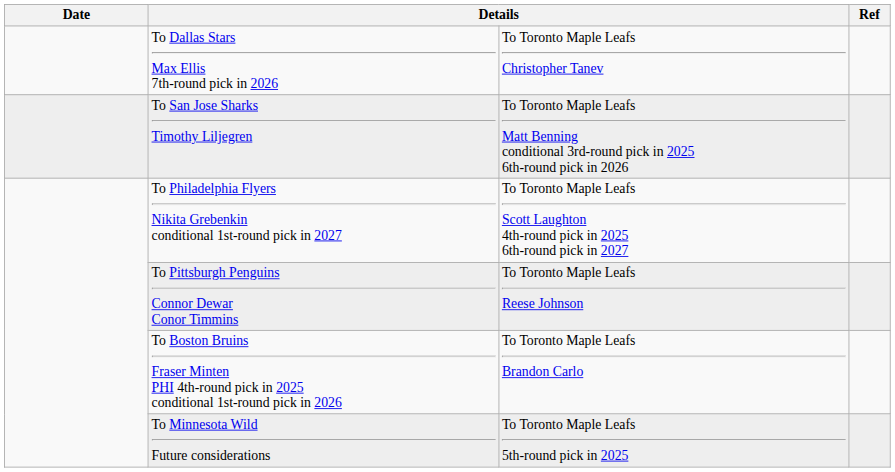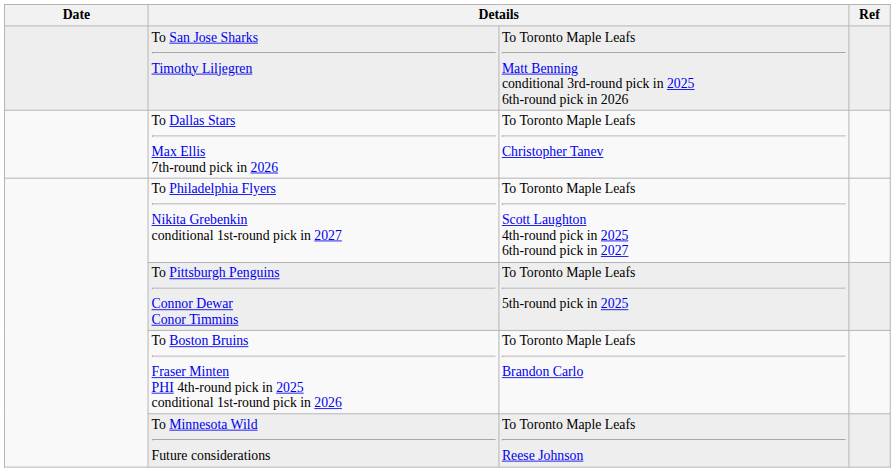rows swapped: To Dallas Stars Max Ellis 7th-round pick in 2026 <-> To San Jose Sharks Timothy Liljegren
To Pittsburgh Penguins Connor Dewar Conor Timmins | column 3: To Toronto Maple Leafs Reese Johnson -> To Toronto Maple Leafs 5th-round pick in 2025
To Minnesota Wild Future considerations | column 3: To Toronto Maple Leafs 5th-round pick in 2025 -> To Toronto Maple Leafs Reese Johnson
